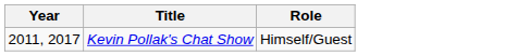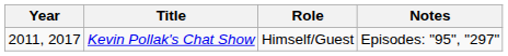+ column: Notes | Episodes: "95", "297"
